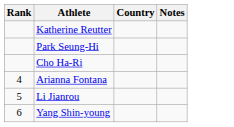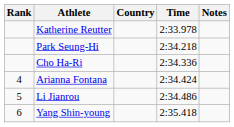+ column: Time | 2:33.978 | 2:34.218 | 2:34.336 | 2:34.424 | 2:34.486 | 2:35.418
